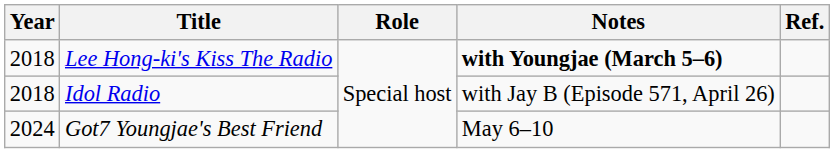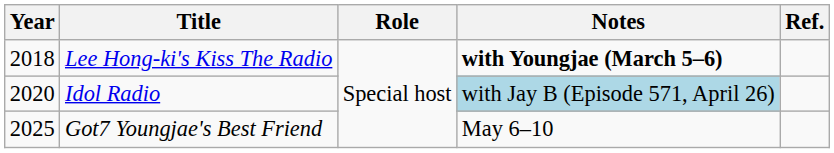Idol Radio | Year: 2018 -> 2020
Idol Radio | Notes: no background -> lightblue background
Got7 Youngjae's Best Friend | Year: 2024 -> 2025
